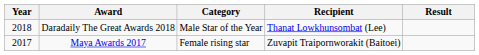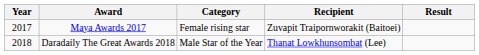rows swapped: Maya Awards 2017 <-> Daradaily The Great Awards 2018
